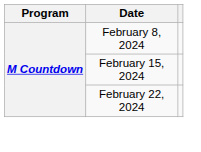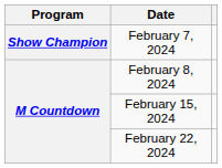+ row: Show Champion | February 7, 2024
